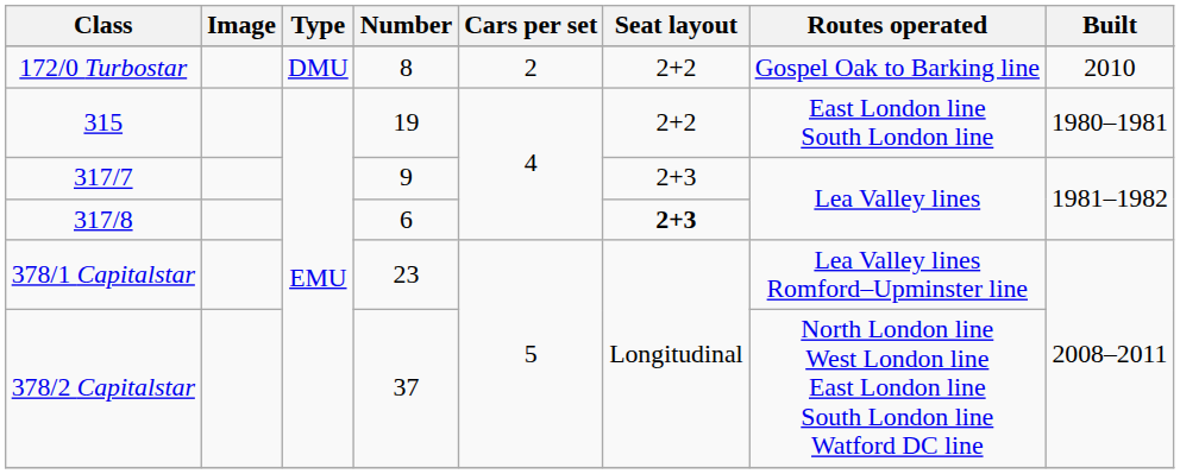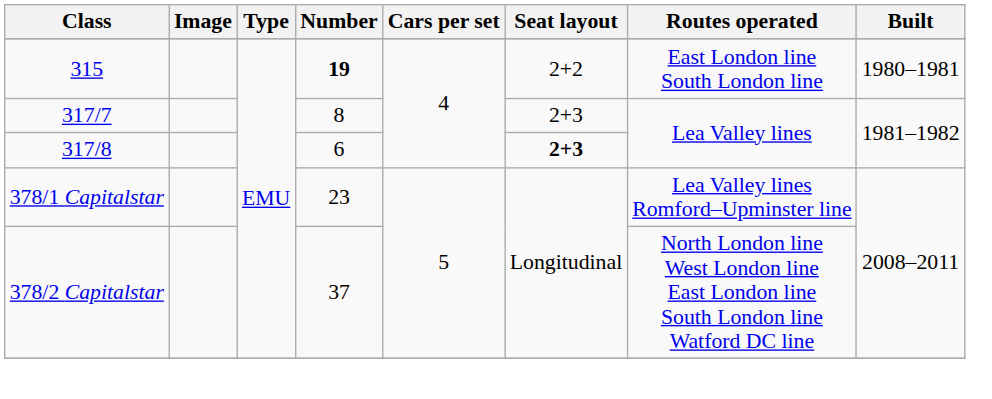- row: 172/0 Turbostar | DMU | 8 | 2 | 2+2 | Gospel Oak to Barking line | 2010
315 | Number: normal -> bold
317/7 | Number: 9 -> 8
